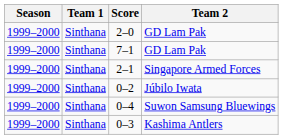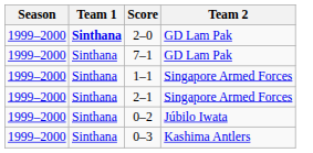2–0 | Team 1: normal -> bold
+ row: 1999–2000 | Sinthana | 1–1 | Singapore Armed Forces
- row: 1999–2000 | Sinthana | 0–4 | Suwon Samsung Bluewings
